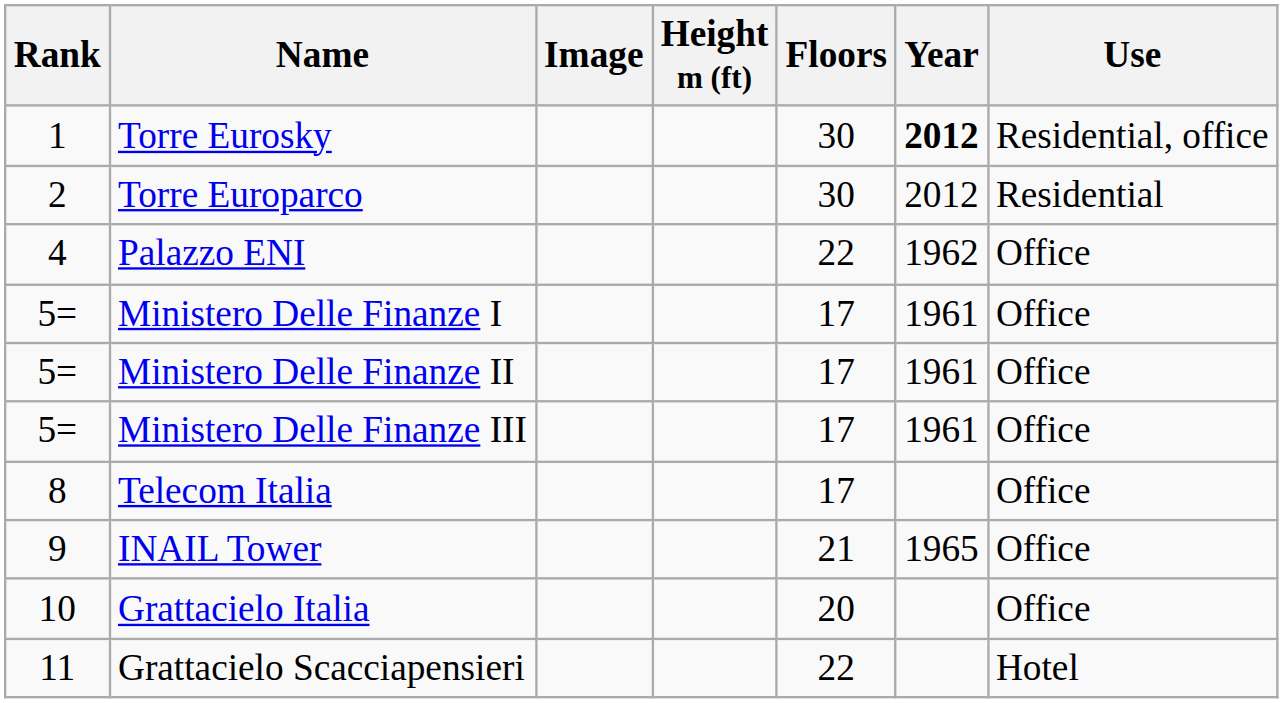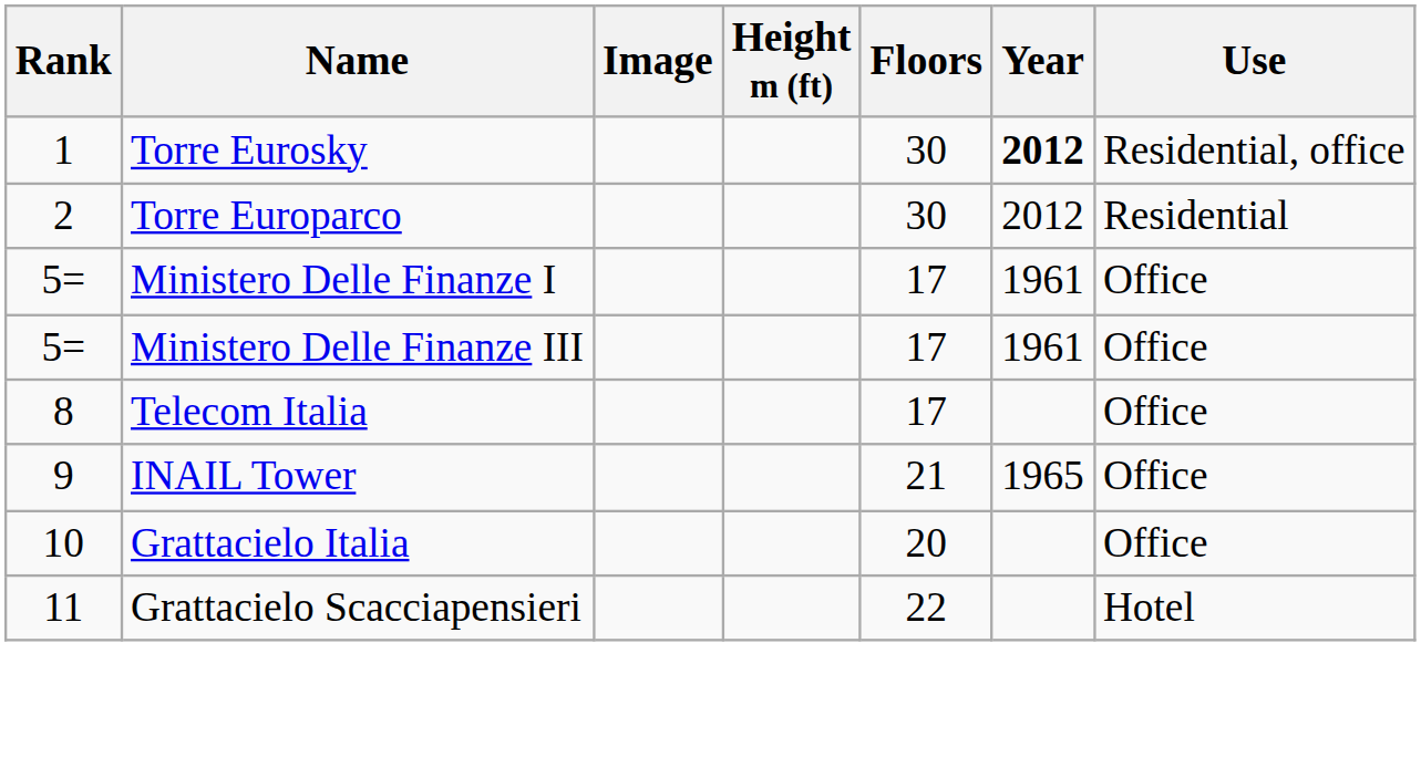- row: 4 | Palazzo ENI | 22 | 1962 | Office
- row: 5= | Ministero Delle Finanze II | 17 | 1961 | Office
